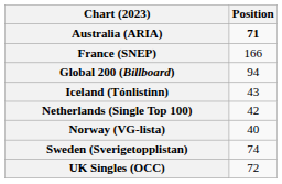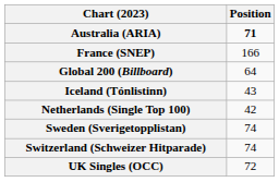Global 200 (Billboard) | Position: 94 -> 64
- row: Norway (VG-lista) | 40
+ row: Switzerland (Schweizer Hitparade) | 74
